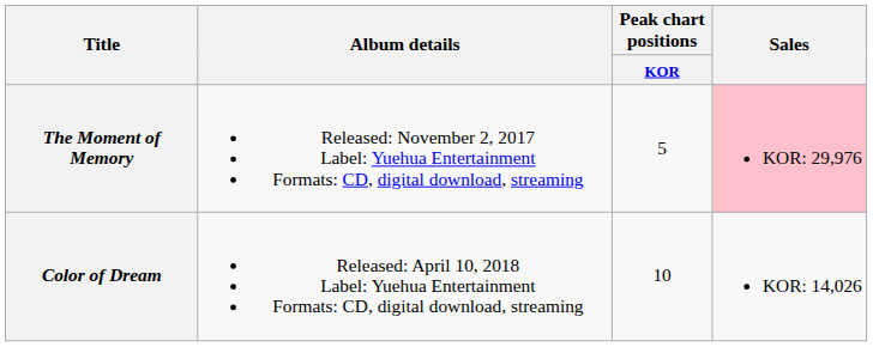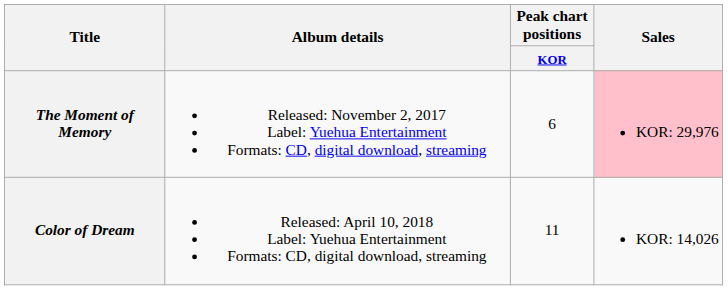The Moment of Memory | Peak chart positions / KOR: 5 -> 6
Color of Dream | Peak chart positions / KOR: 10 -> 11
